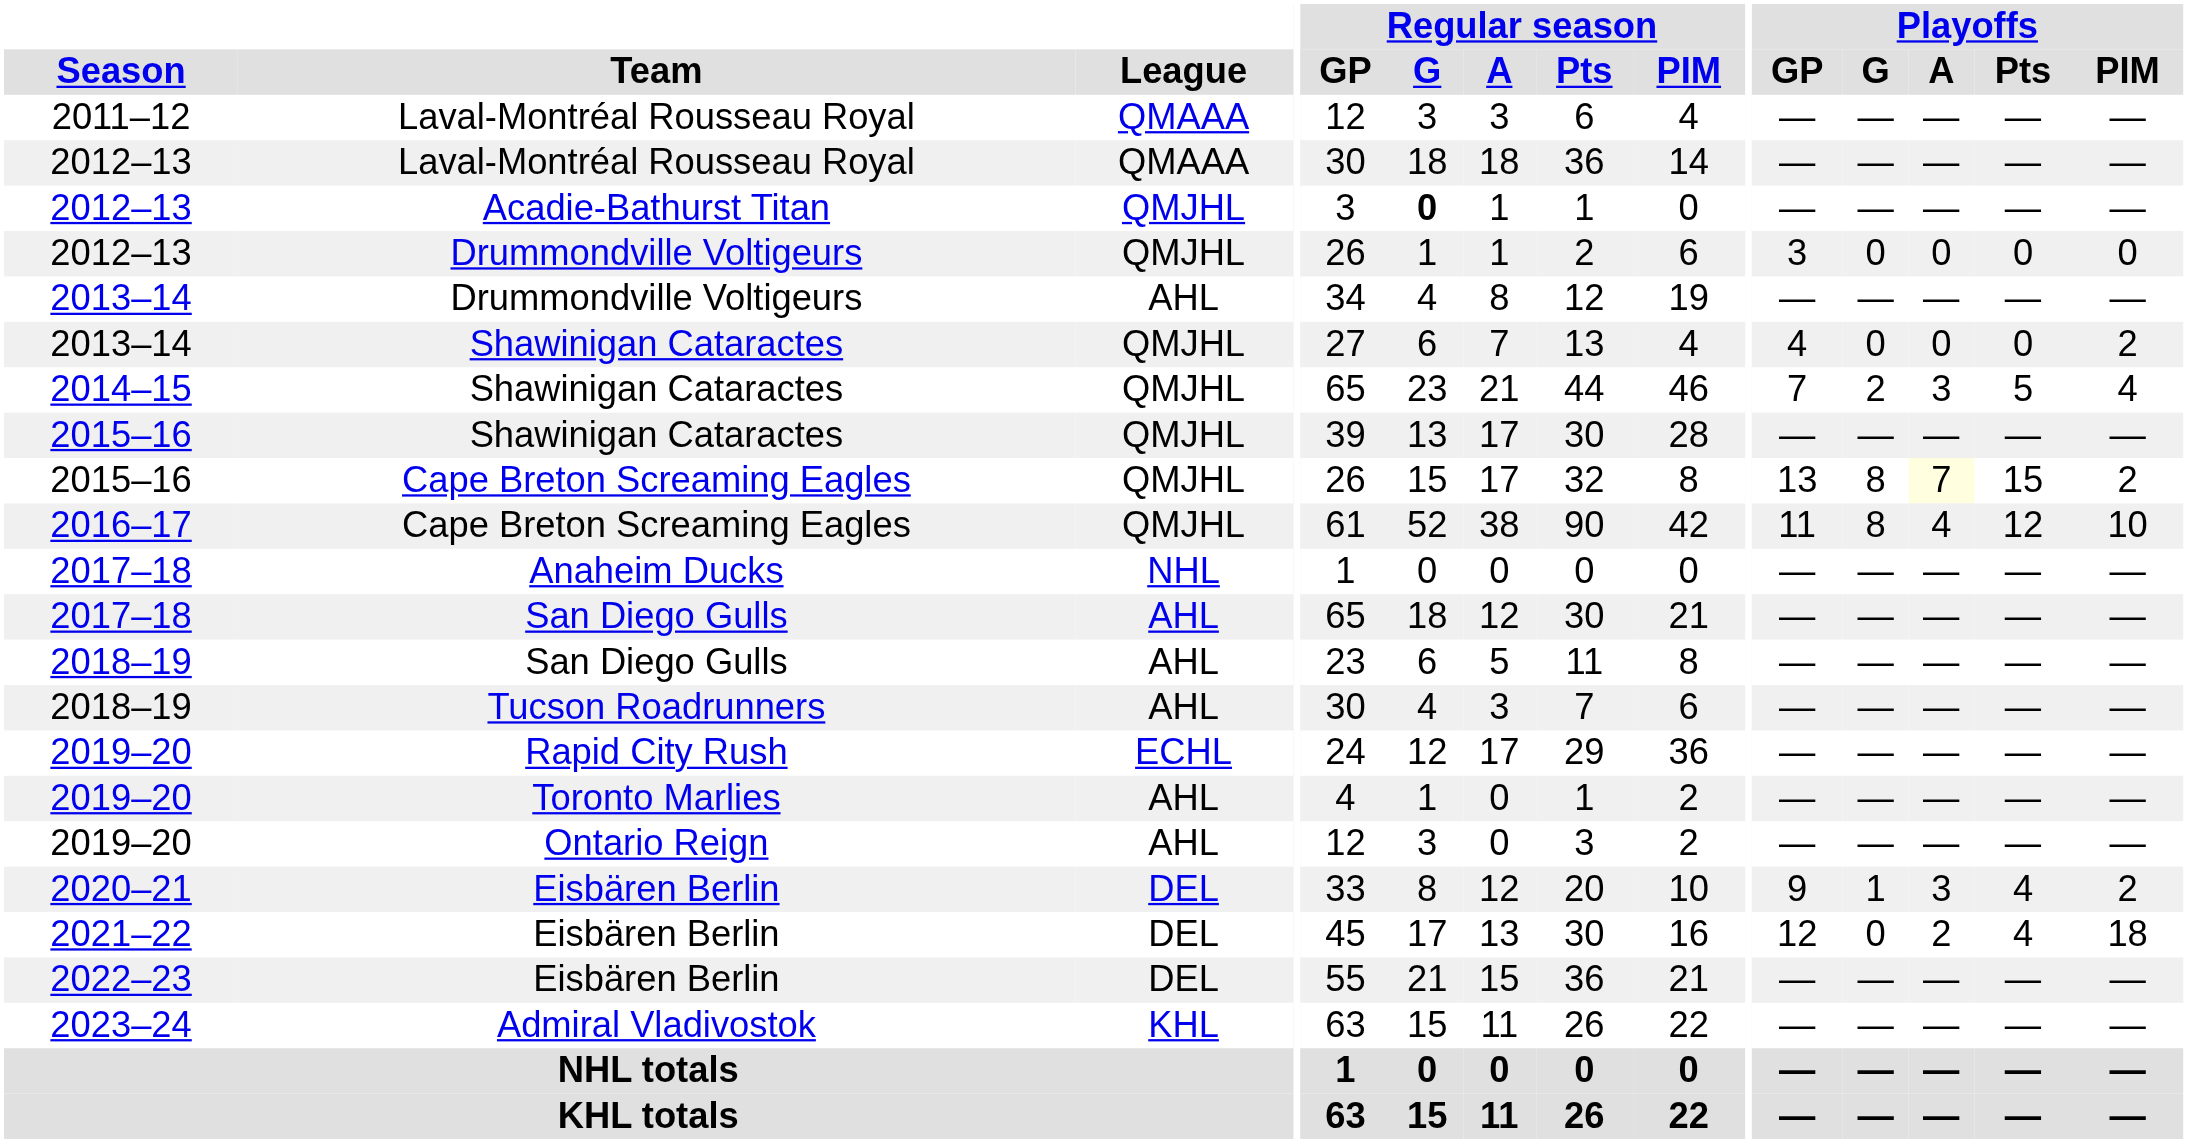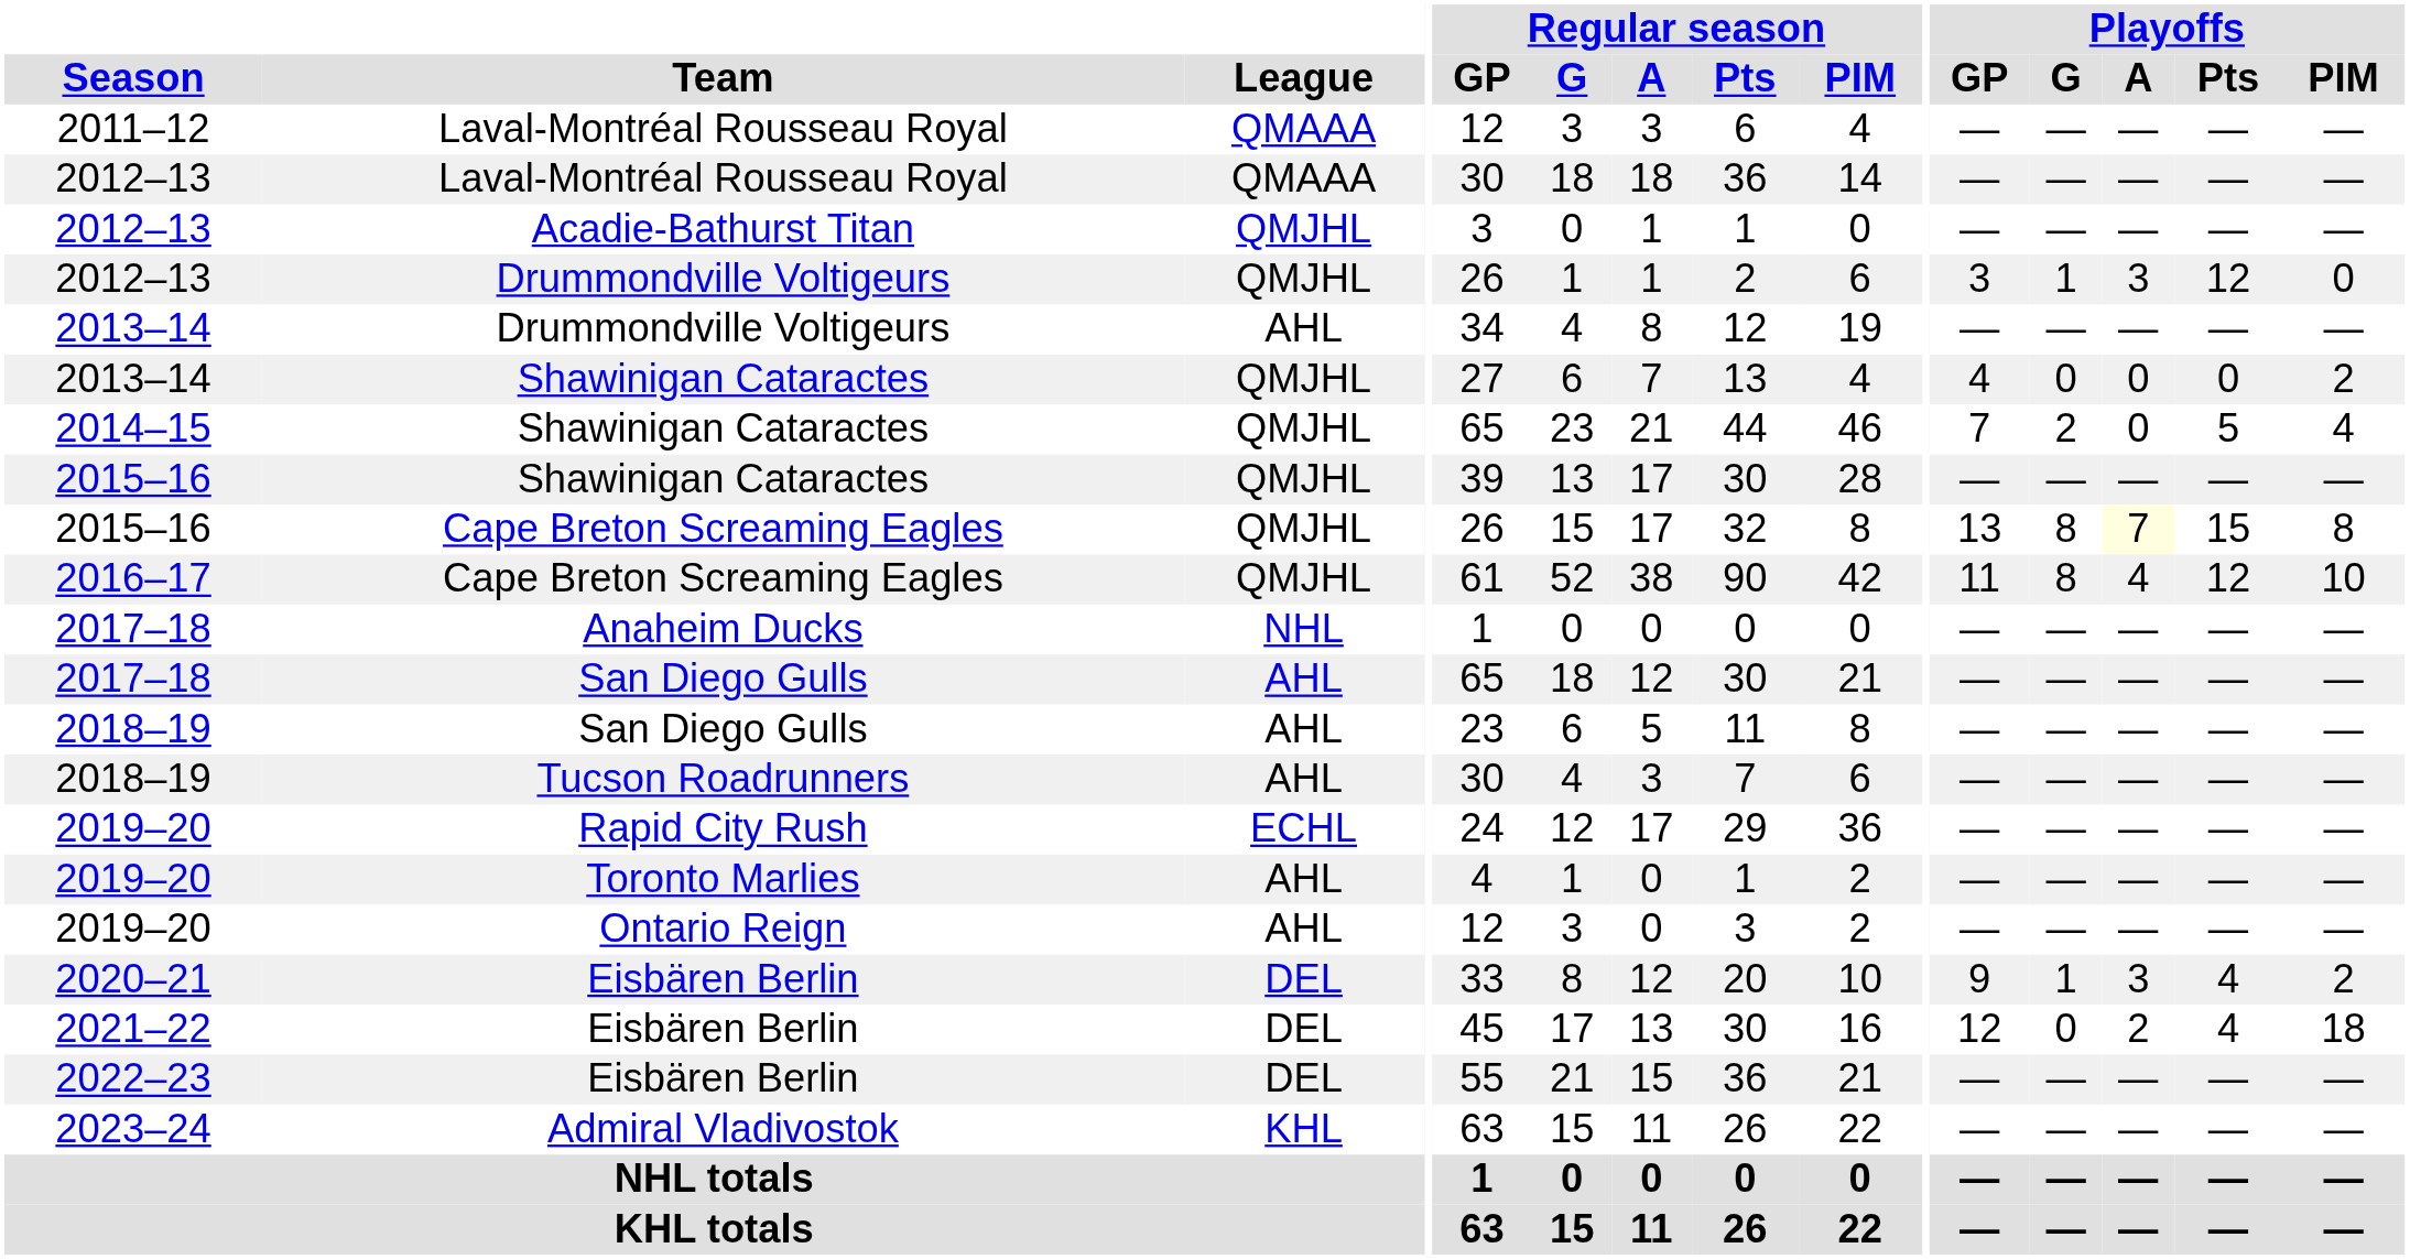2012–13 / Acadie-Bathurst Titan | Regular season / G: bold -> normal
2012–13 / Drummondville Voltigeurs | Playoffs / G: 0 -> 1
2012–13 / Drummondville Voltigeurs | Playoffs / A: 0 -> 3
2012–13 / Drummondville Voltigeurs | Playoffs / Pts: 0 -> 12
2014–15 | Playoffs / A: 3 -> 0
2015–16 / Cape Breton Screaming Eagles | Playoffs / PIM: 2 -> 8
